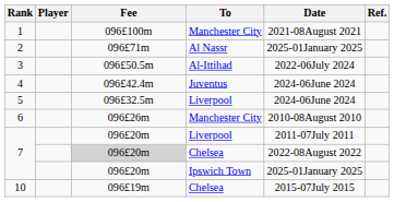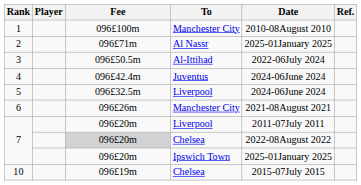1 | Date: 2021-08August 2021 -> 2010-08August 2010
6 | Date: 2010-08August 2010 -> 2021-08August 2021
